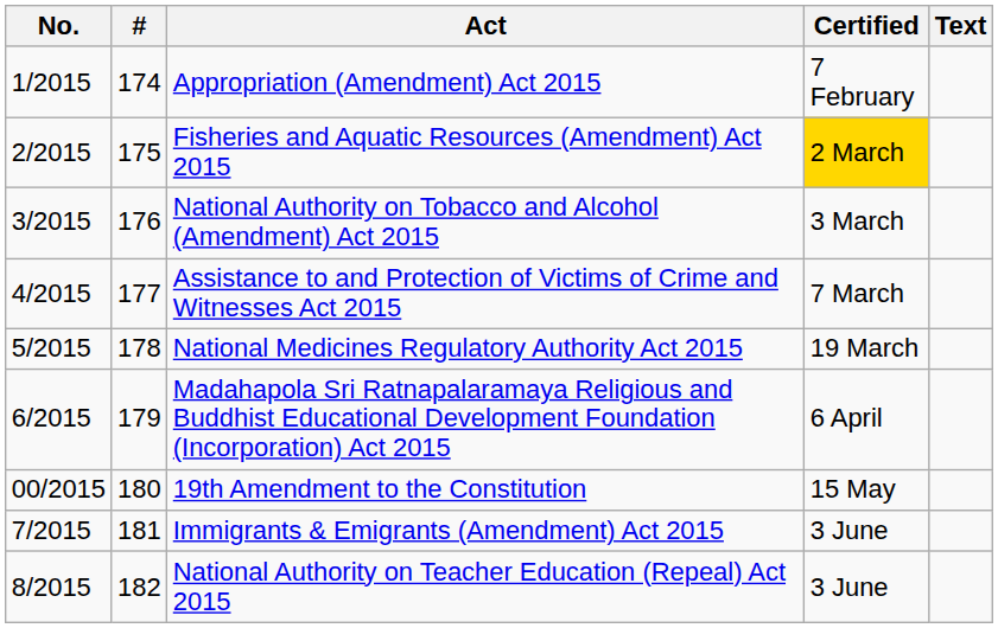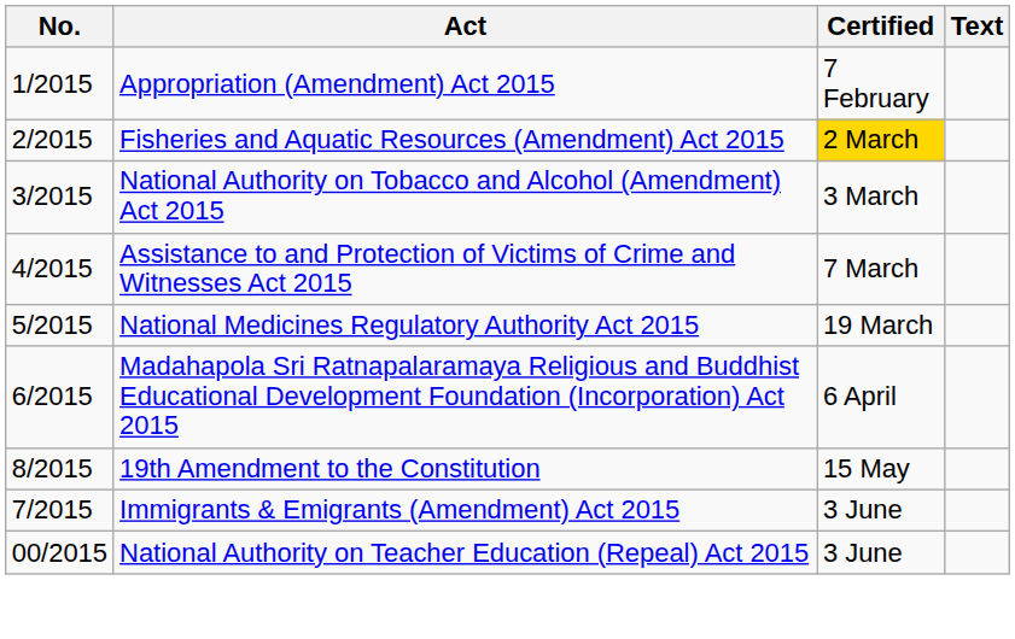- column: # | 174 | 175 | 176 | 177 | 178 | 179 | 180 | 181 | 182
19th Amendment to the Constitution | No.: 00/2015 -> 8/2015
National Authority on Teacher Education (Repeal) Act 2015 | No.: 8/2015 -> 00/2015
